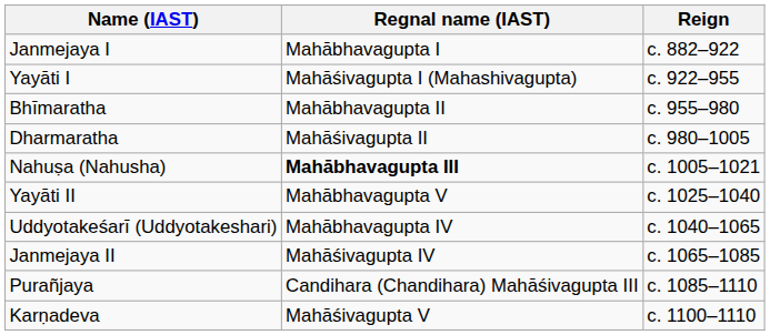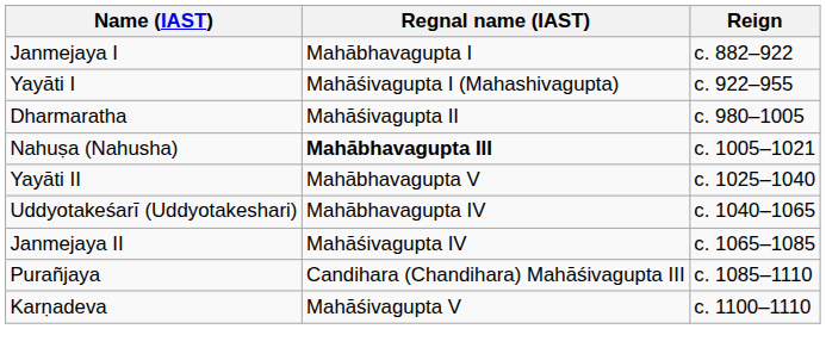- row: Bhīmaratha | Mahābhavagupta II | c. 955–980
